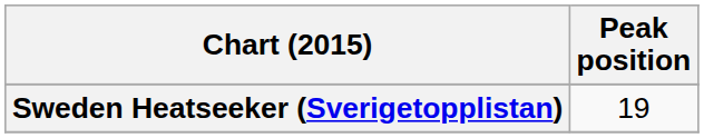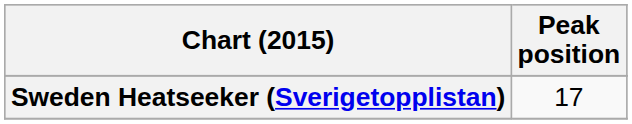Sweden Heatseeker (Sverigetopplistan) | Peak position: 19 -> 17
